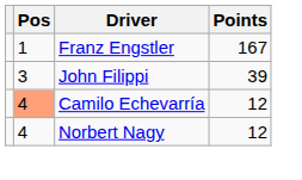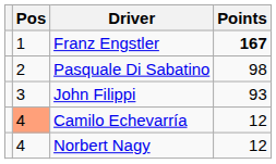Franz Engstler | Points: normal -> bold
+ row: 2 | Pasquale Di Sabatino | 98
John Filippi | Points: 39 -> 93
